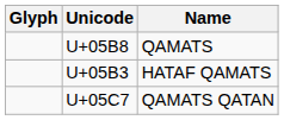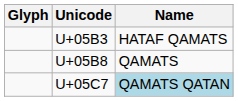rows swapped: U+05B8 <-> U+05B3
U+05C7 | Name: no background -> lightblue background
